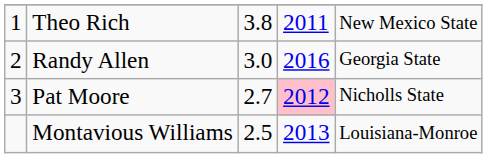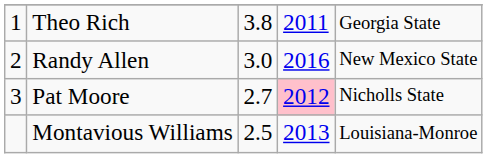Theo Rich | column 5: New Mexico State -> Georgia State
Randy Allen | column 5: Georgia State -> New Mexico State
